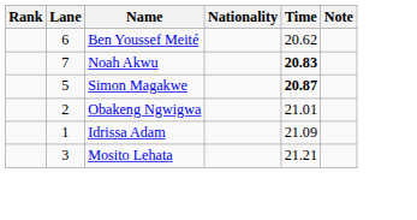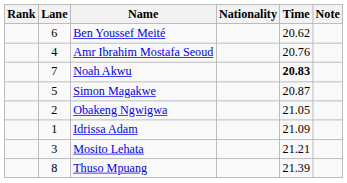+ row: 4 | Amr Ibrahim Mostafa Seoud | 20.76
Simon Magakwe | Time: bold -> normal
Obakeng Ngwigwa | Time: 21.01 -> 21.05
+ row: 8 | Thuso Mpuang | 21.39
